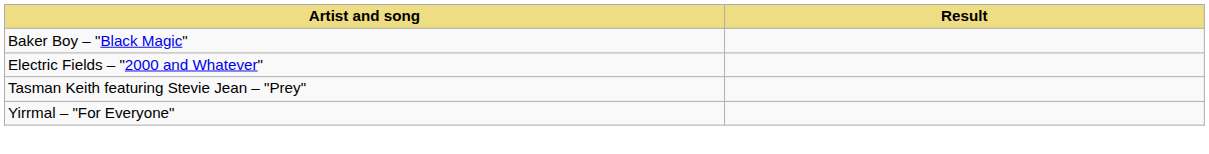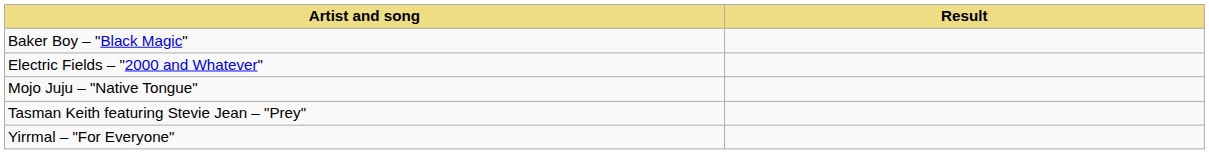+ row: Mojo Juju – "Native Tongue"
